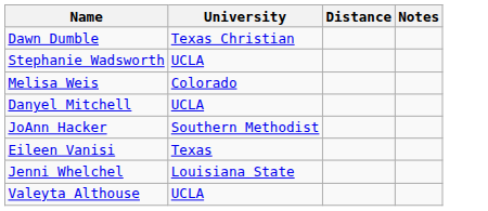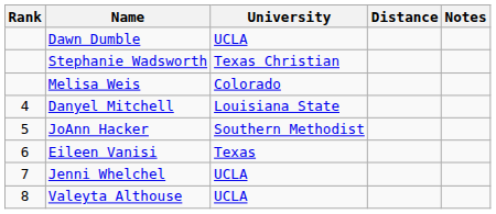+ column: Rank | 4 | 5 | 6 | 7 | 8
Dawn Dumble | University: Texas Christian -> UCLA
Stephanie Wadsworth | University: UCLA -> Texas Christian
Danyel Mitchell | University: UCLA -> Louisiana State
Jenni Whelchel | University: Louisiana State -> UCLA
